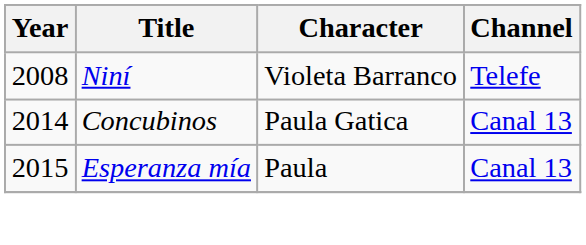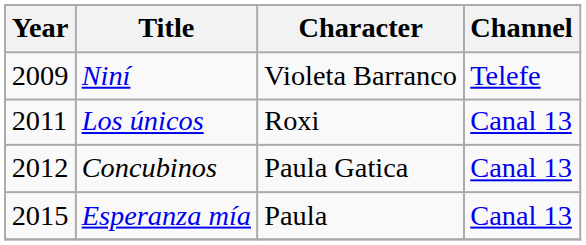Niní | Year: 2008 -> 2009
+ row: 2011 | Los únicos | Roxi | Canal 13
Concubinos | Year: 2014 -> 2012
